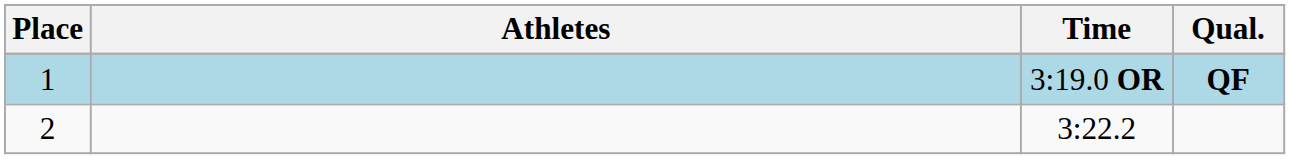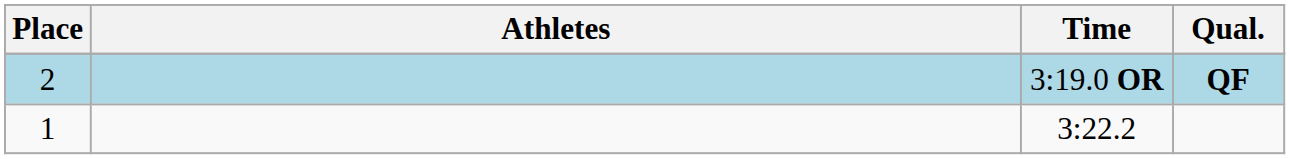3:19.0 OR | Place: 1 -> 2
3:22.2 | Place: 2 -> 1
